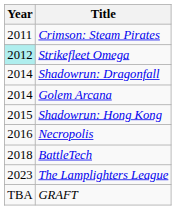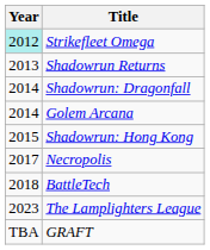- row: 2011 | Crimson: Steam Pirates
+ row: 2013 | Shadowrun Returns
Necropolis | Year: 2016 -> 2017
